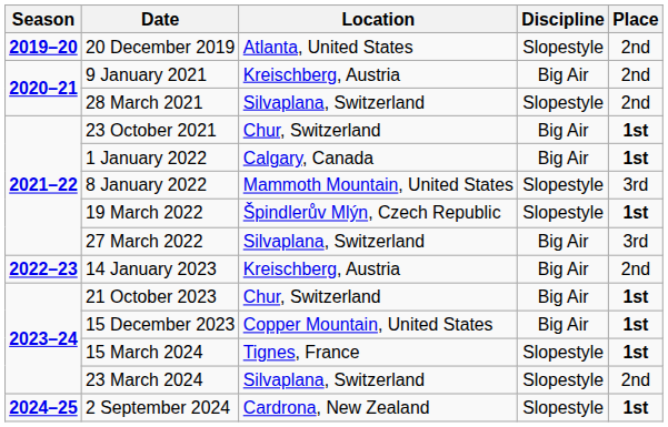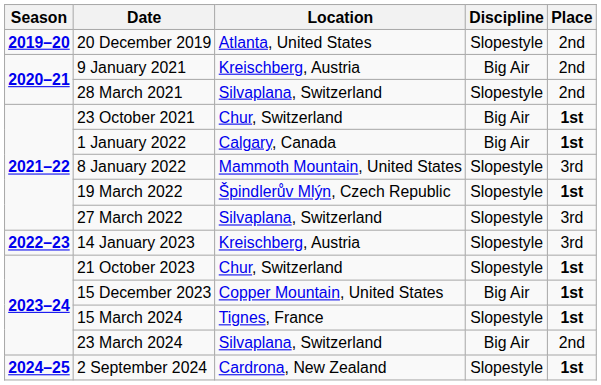27 March 2022 | Discipline: Big Air -> Slopestyle
14 January 2023 | Discipline: Big Air -> Slopestyle
14 January 2023 | Place: 2nd -> 3rd
21 October 2023 | Discipline: Big Air -> Slopestyle
23 March 2024 | Discipline: Slopestyle -> Big Air
